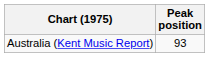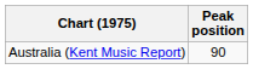Australia (Kent Music Report) | Peak position: 93 -> 90
